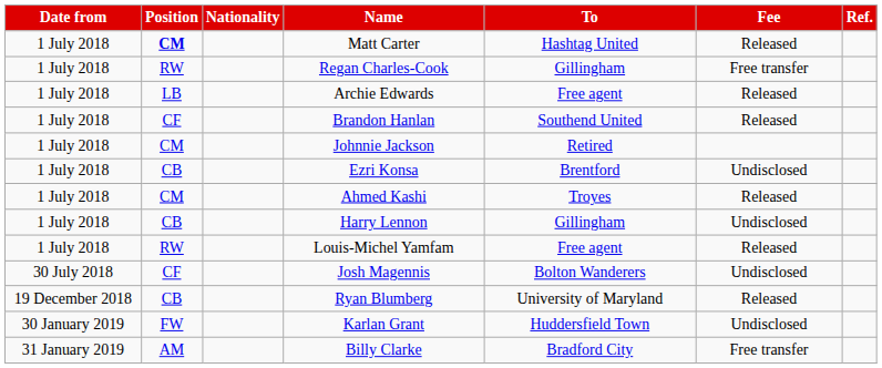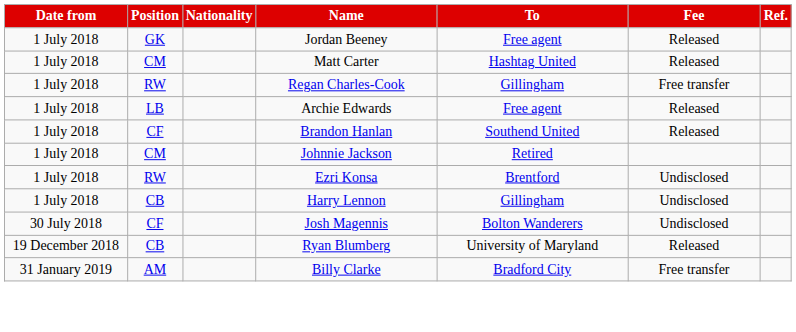+ row: 1 July 2018 | GK | Jordan Beeney | Free agent | Released
Matt Carter | Position: bold -> normal
Ezri Konsa | Position: CB -> RW
- row: 1 July 2018 | CM | Ahmed Kashi | Troyes | Released
- row: 1 July 2018 | RW | Louis-Michel Yamfam | Free agent | Released
- row: 30 January 2019 | FW | Karlan Grant | Huddersfield Town | Undisclosed
